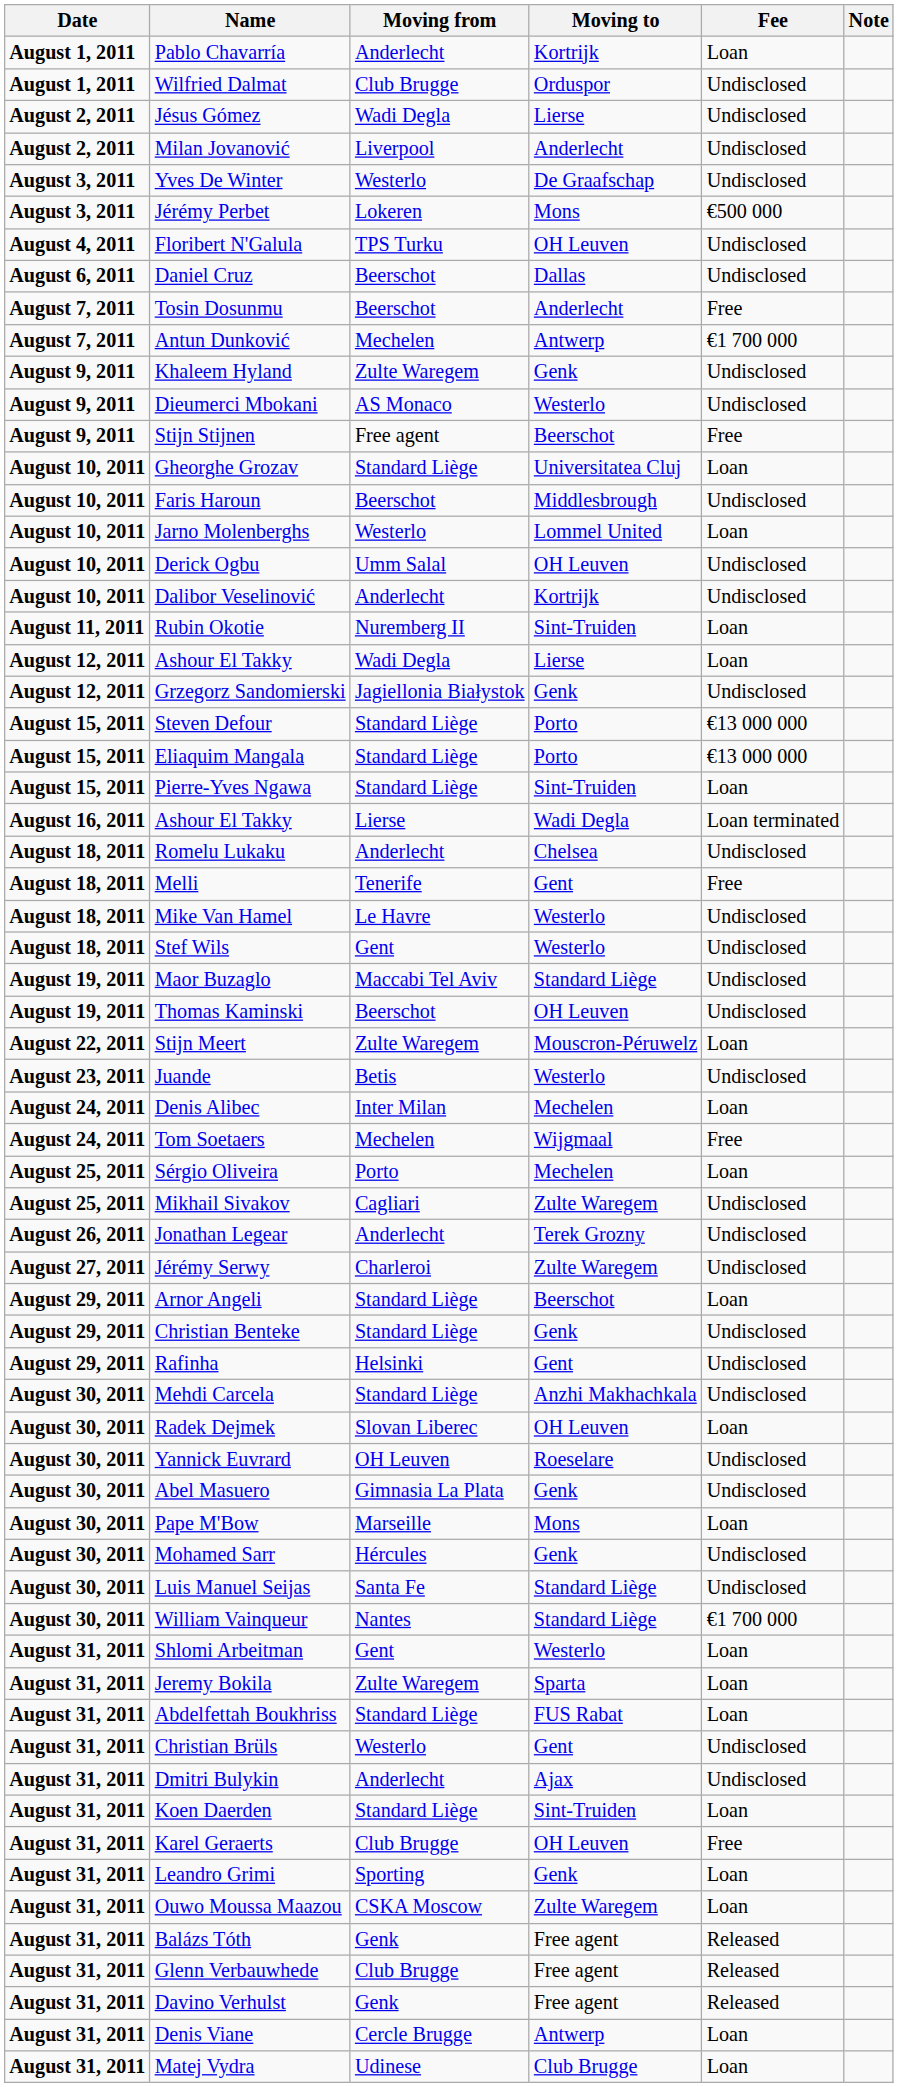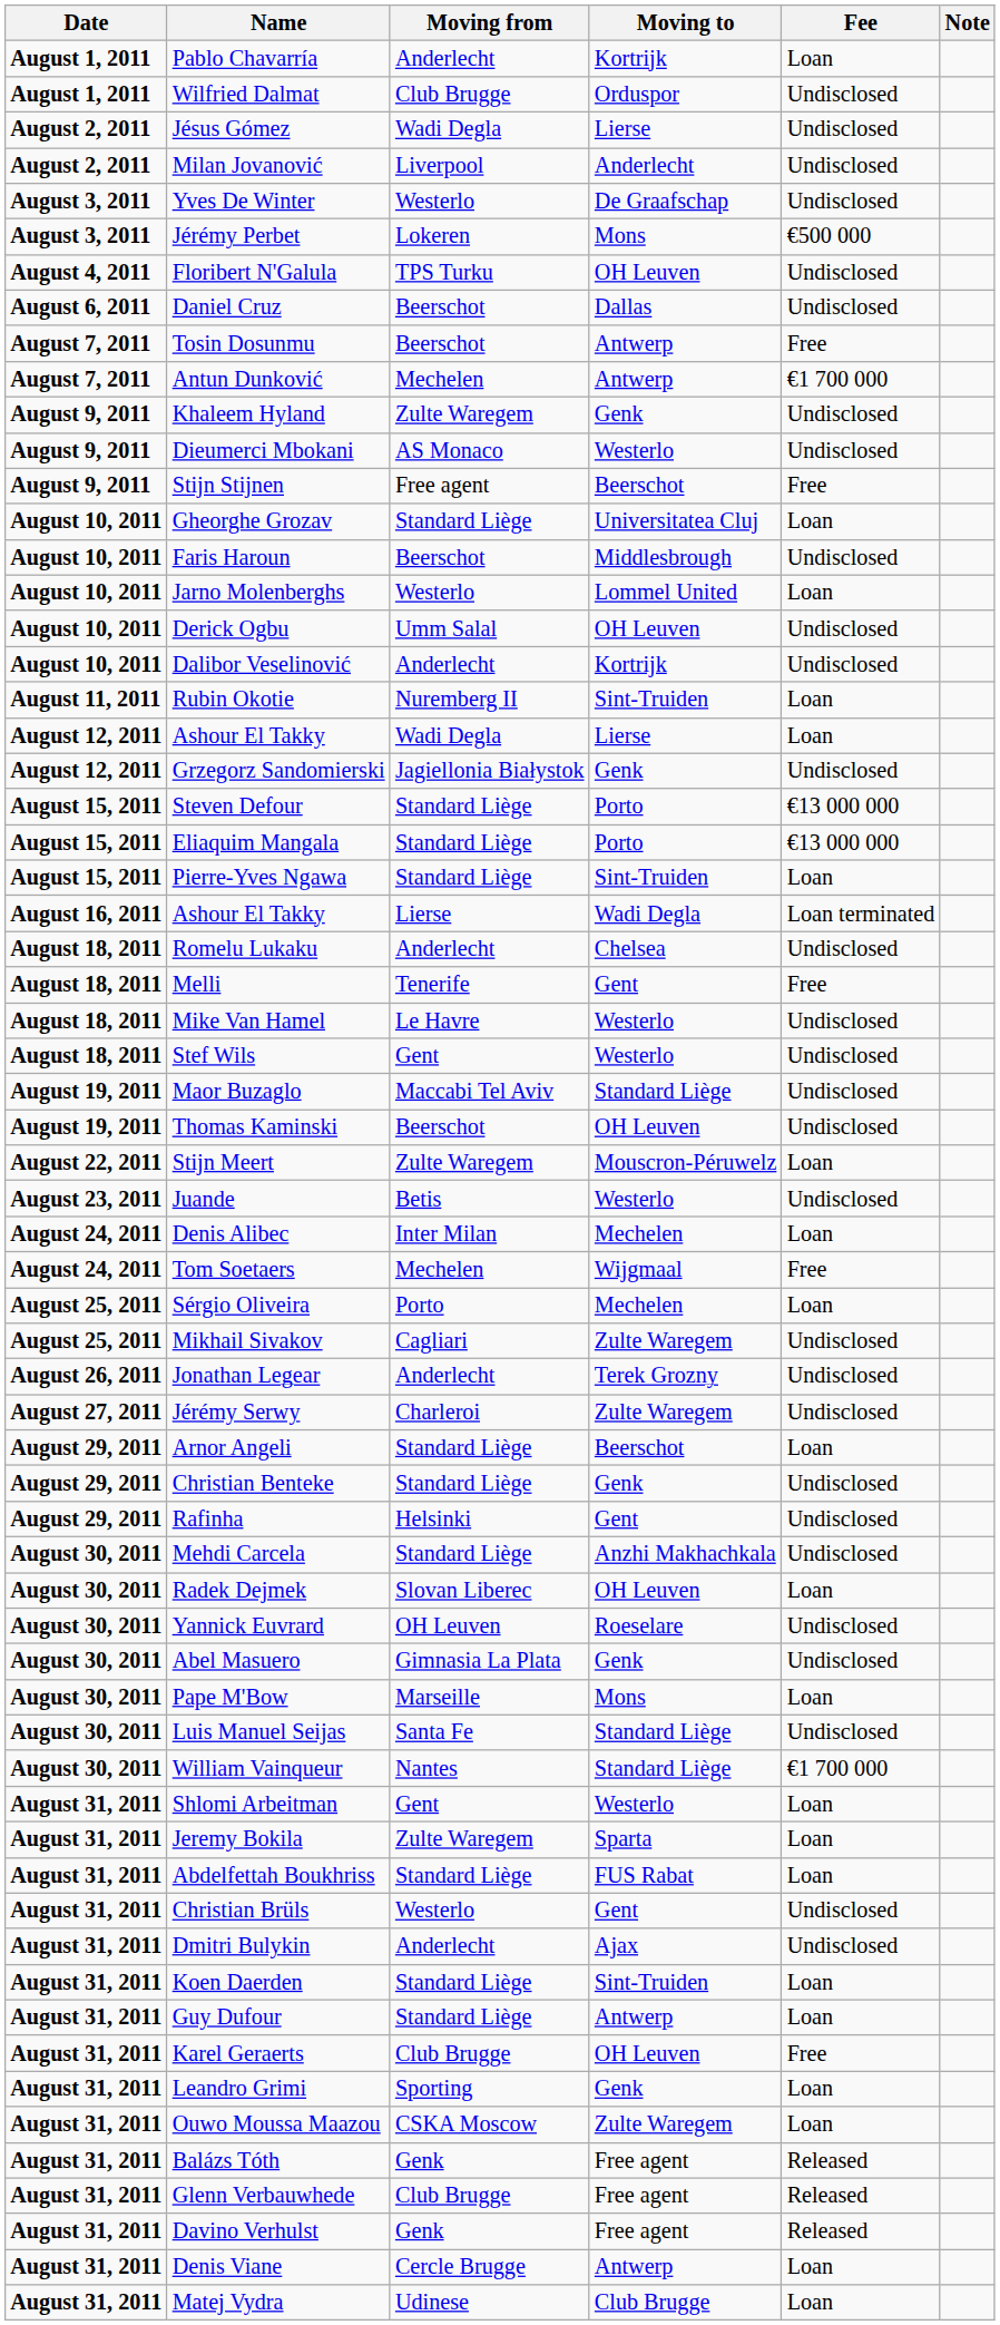Tosin Dosunmu | Moving to: Anderlecht -> Antwerp
- row: August 30, 2011 | Mohamed Sarr | Hércules | Genk | Undisclosed
+ row: August 31, 2011 | Guy Dufour | Standard Liège | Antwerp | Loan
